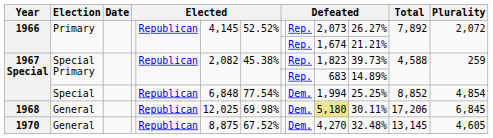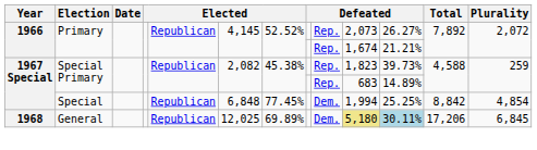1967 Special / Special | column 7: 77.54% -> 77.45%
1967 Special / Special | Total: 8,852 -> 8,842
1968 | column 7: 69.98% -> 69.89%
1968 | column 11: no background -> lightblue background
- row: 1970 | General | Republican | 8,875 | 67.52% | Dem. | 4,270 | 32.48% | 13,145 | 4,605
